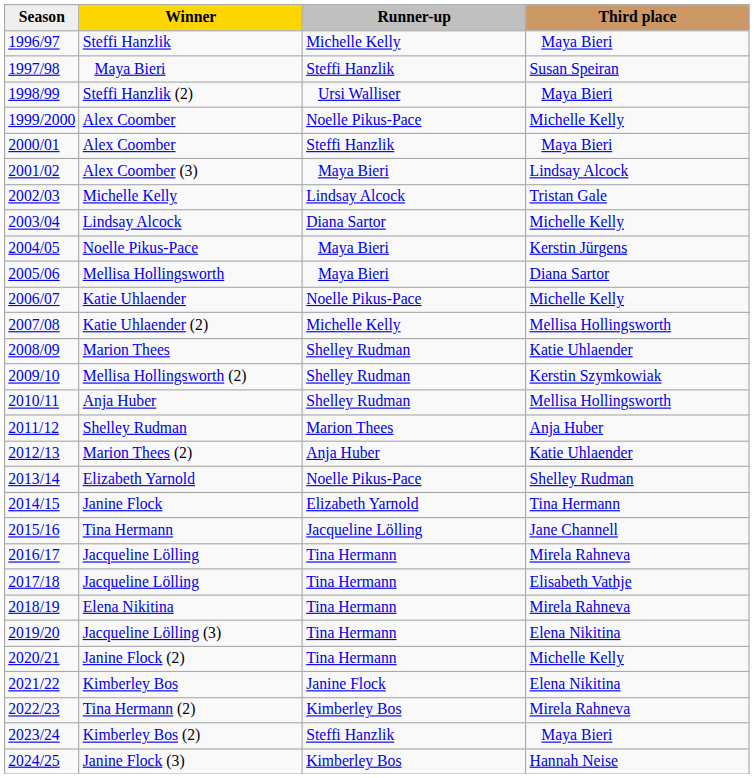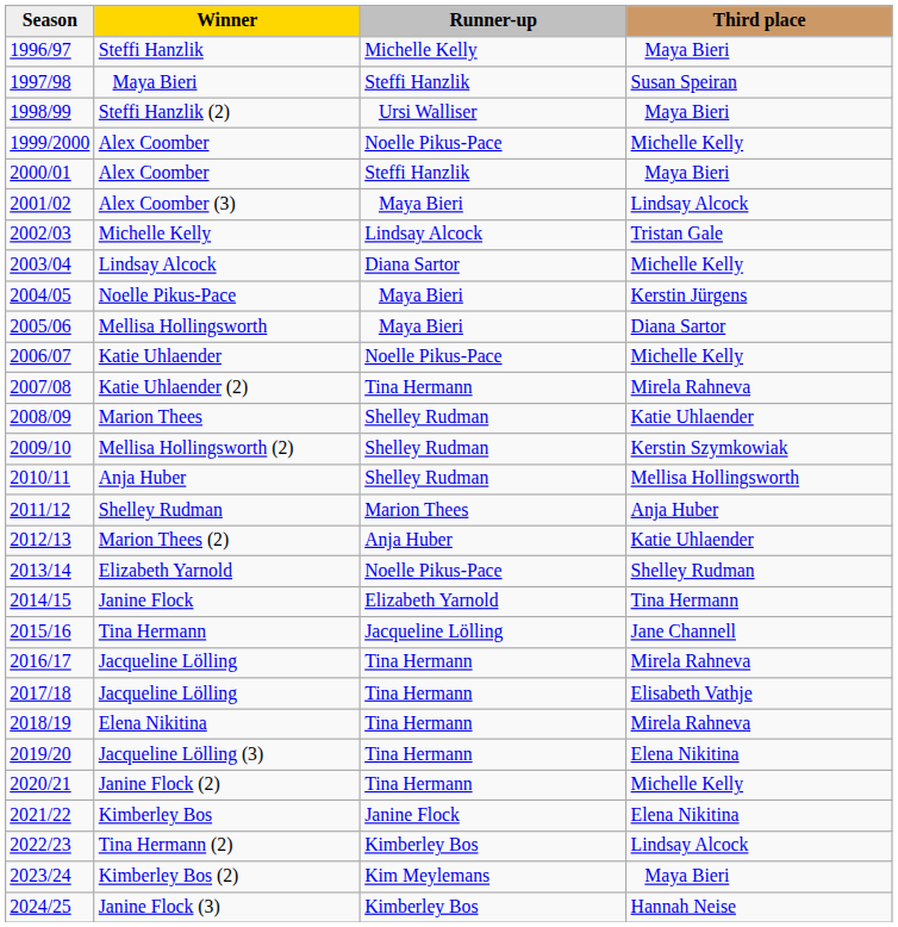Katie Uhlaender (2) | Runner-up: Michelle Kelly -> Tina Hermann
Katie Uhlaender (2) | Third place: Mellisa Hollingsworth -> Mirela Rahneva
Tina Hermann (2) | Third place: Mirela Rahneva -> Lindsay Alcock
Kimberley Bos (2) | Runner-up: Steffi Hanzlik -> Kim Meylemans
